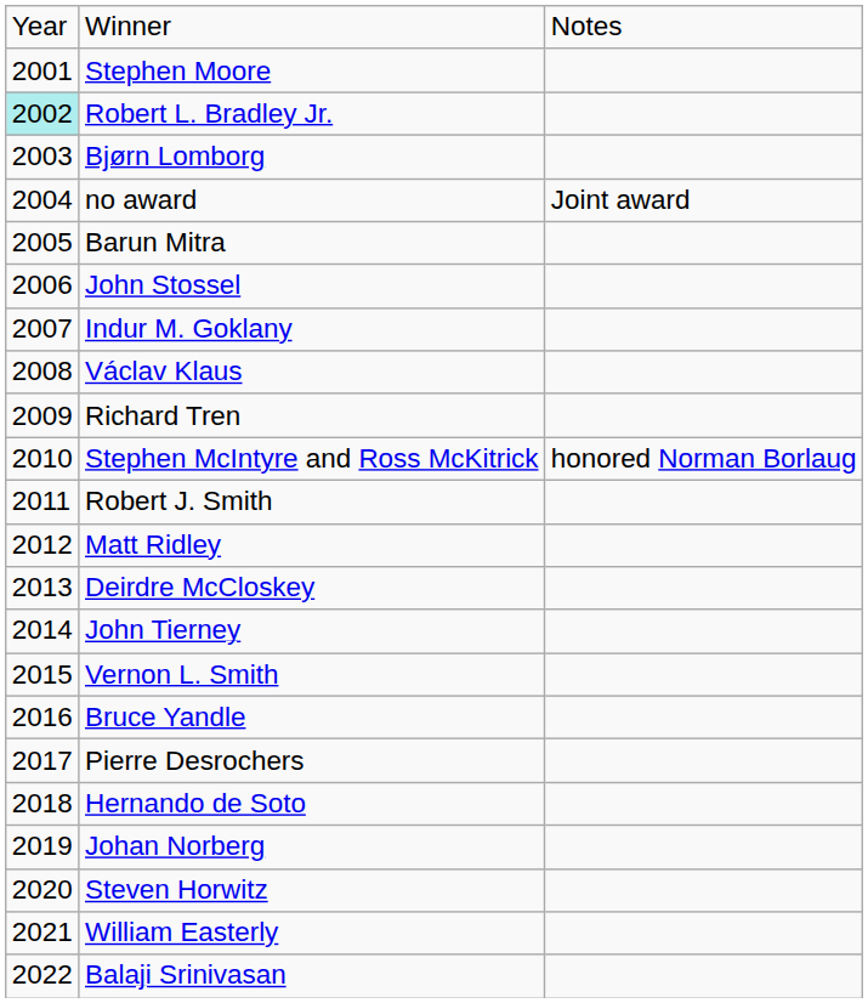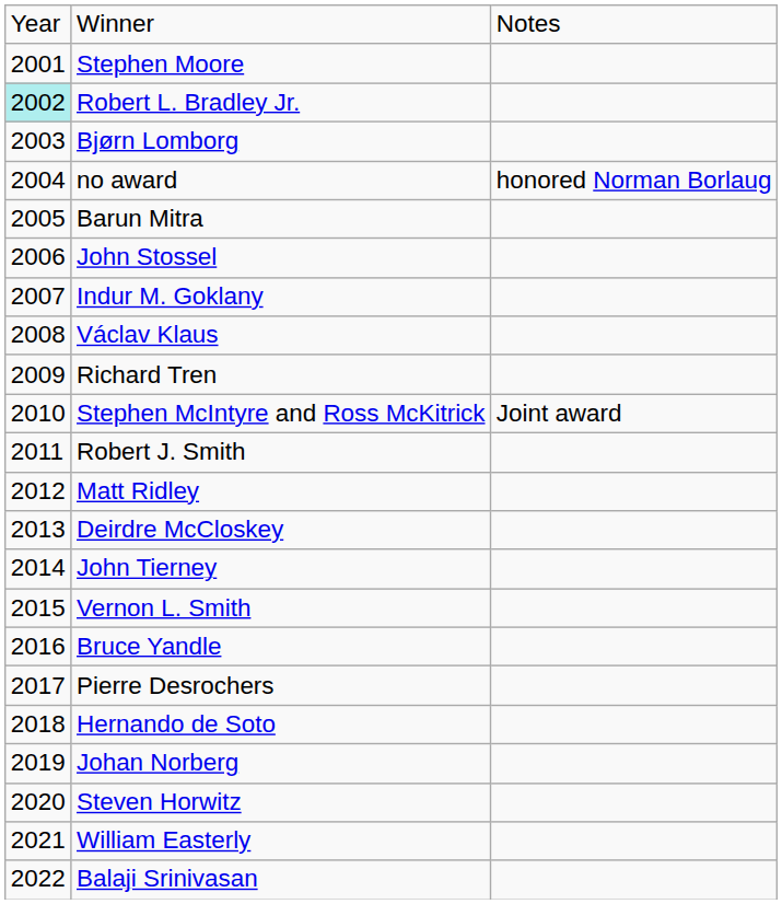no award | column 3: Joint award -> honored Norman Borlaug
Stephen McIntyre and Ross McKitrick | column 3: honored Norman Borlaug -> Joint award
